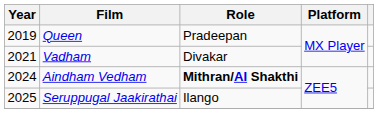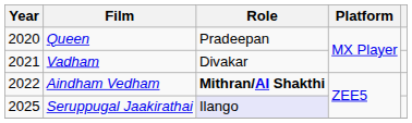Queen | Year: 2019 -> 2020
Aindham Vedham | Year: 2024 -> 2022
Seruppugal Jaakirathai | Role: no background -> lavender background
